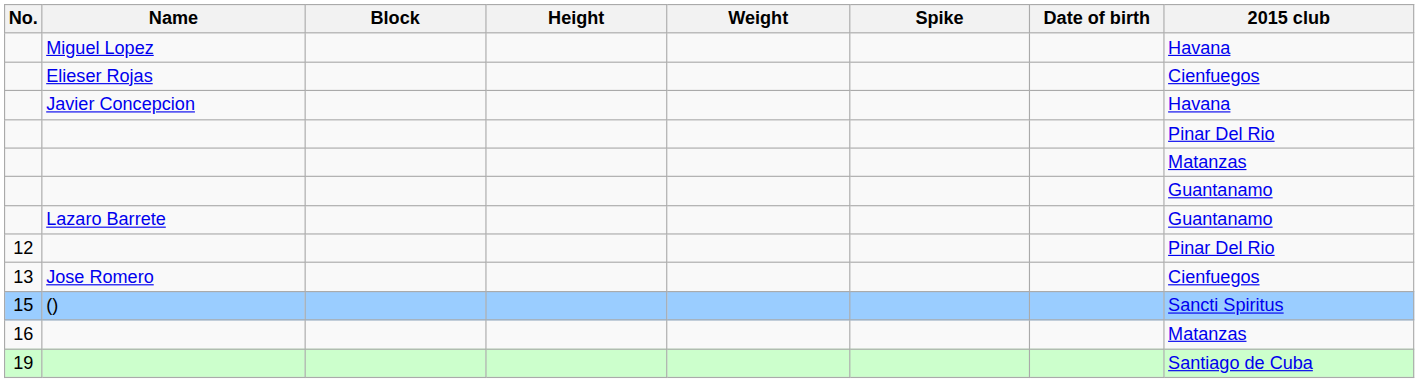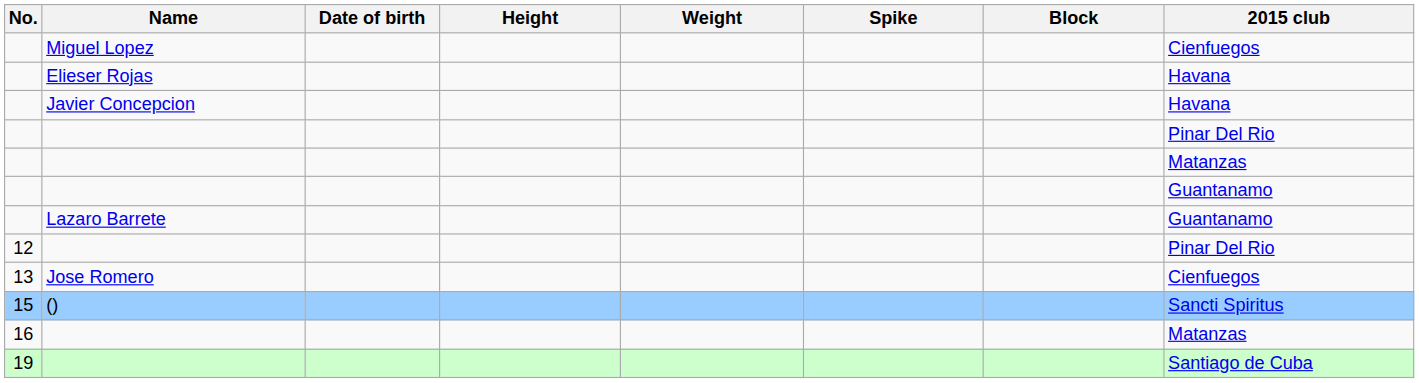columns swapped: Date of birth <-> Block
Miguel Lopez | 2015 club: Havana -> Cienfuegos
Elieser Rojas | 2015 club: Cienfuegos -> Havana
